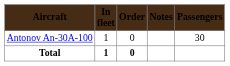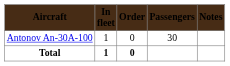columns swapped: Passengers <-> Notes
